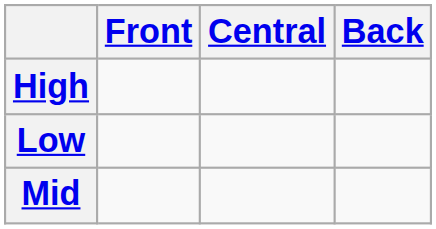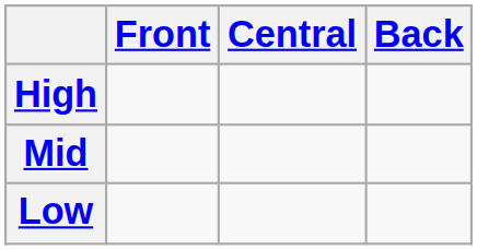rows swapped: Mid <-> Low
